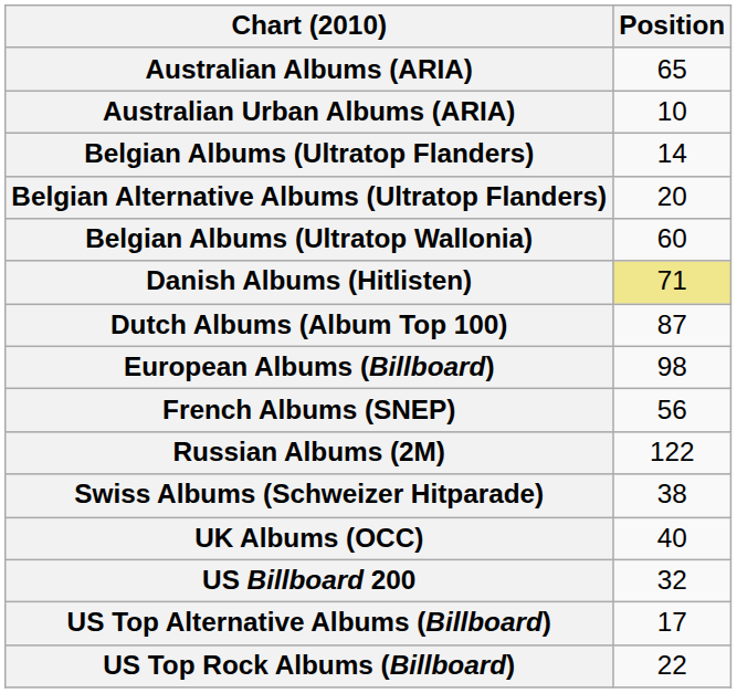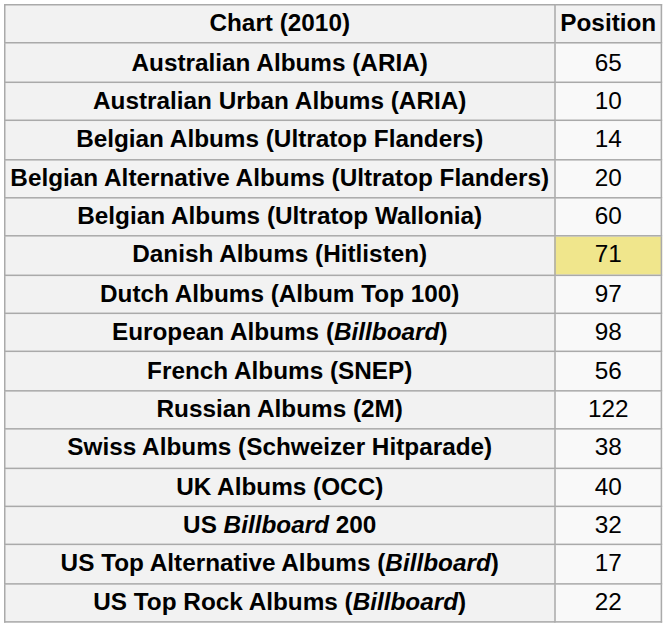Dutch Albums (Album Top 100) | Position: 87 -> 97
